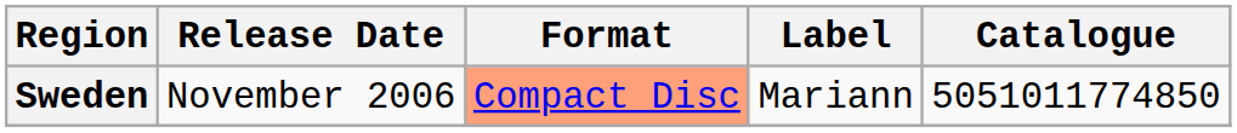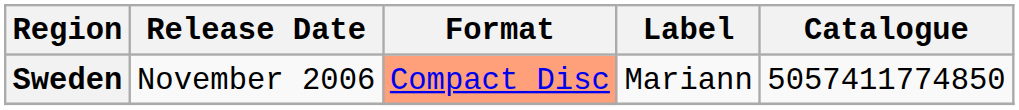Sweden | Catalogue: 5051011774850 -> 5057411774850
